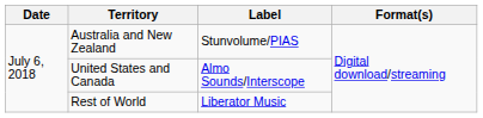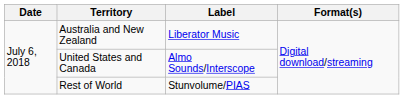Australia and New Zealand | Label: Stunvolume/PIAS -> Liberator Music
Rest of World | Label: Liberator Music -> Stunvolume/PIAS
